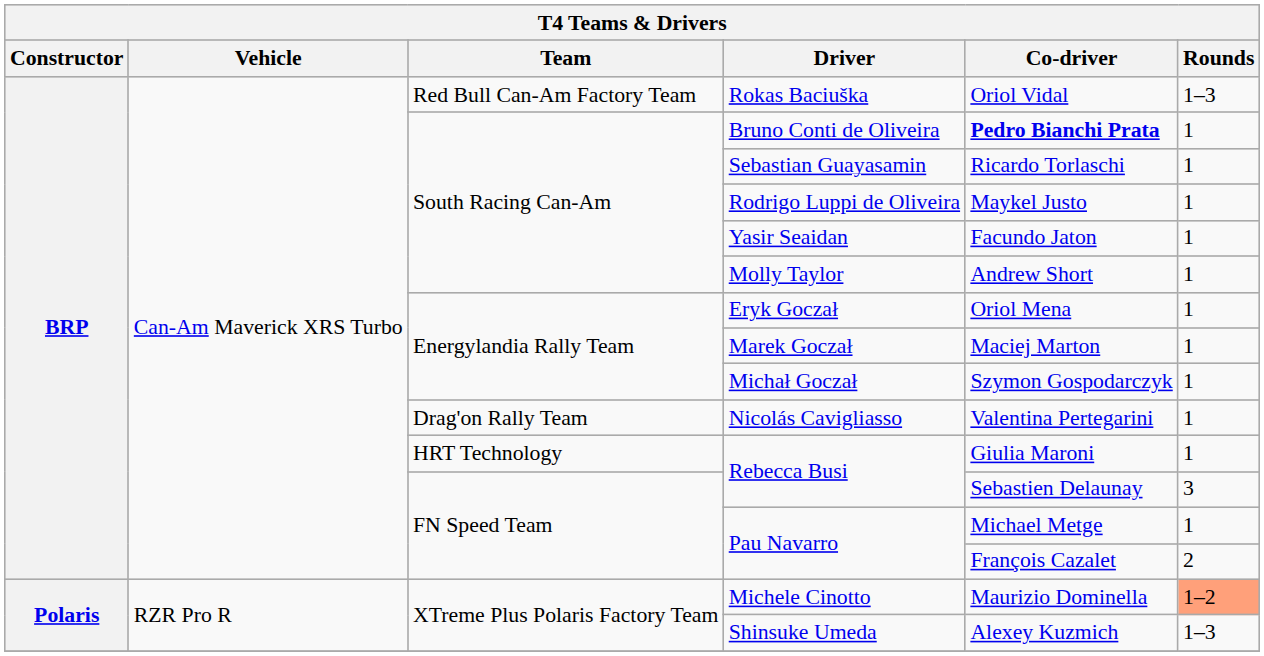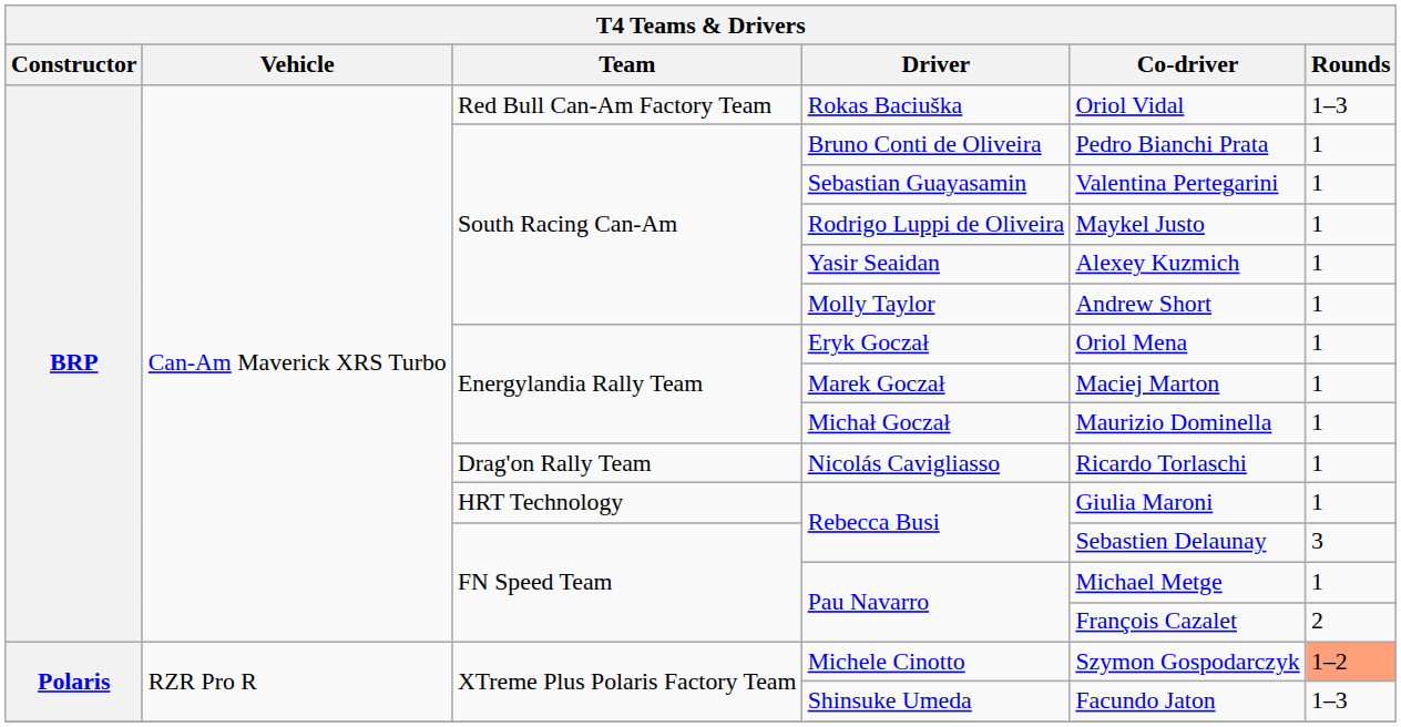Bruno Conti de Oliveira | Co-driver: bold -> normal
Sebastian Guayasamin | Co-driver: Ricardo Torlaschi -> Valentina Pertegarini
Yasir Seaidan | Co-driver: Facundo Jaton -> Alexey Kuzmich
Michał Goczał | Co-driver: Szymon Gospodarczyk -> Maurizio Dominella
Nicolás Cavigliasso | Co-driver: Valentina Pertegarini -> Ricardo Torlaschi
Michele Cinotto | Co-driver: Maurizio Dominella -> Szymon Gospodarczyk
Shinsuke Umeda | Co-driver: Alexey Kuzmich -> Facundo Jaton
